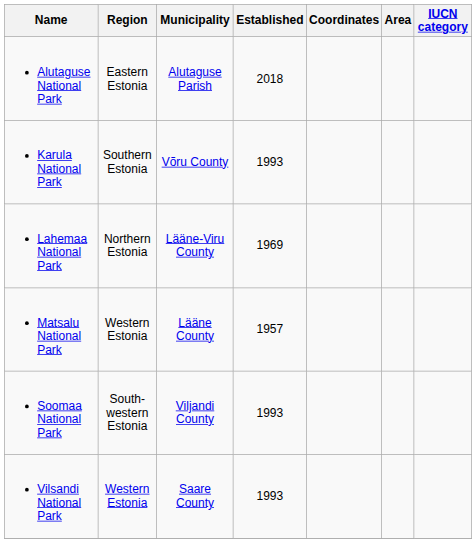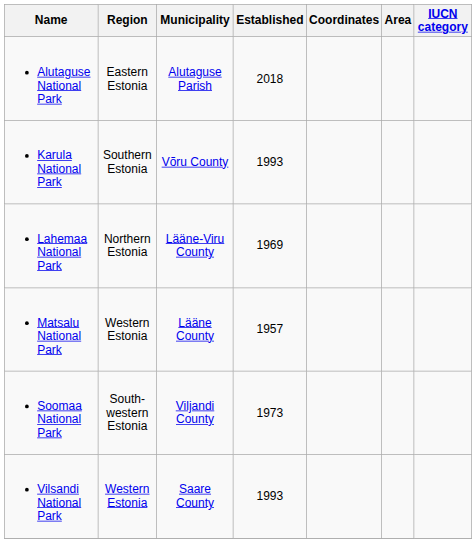Soomaa National Park | Established: 1993 -> 1973
